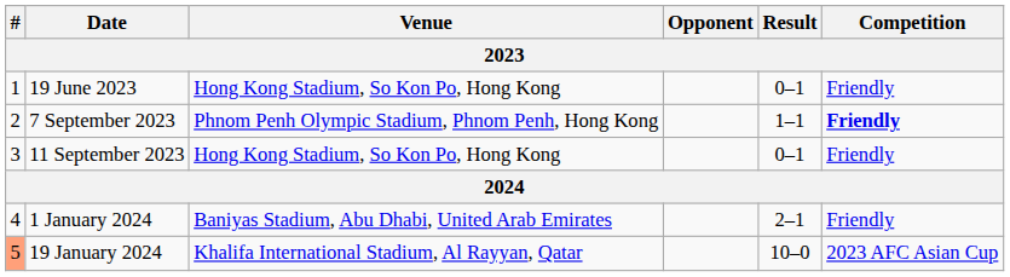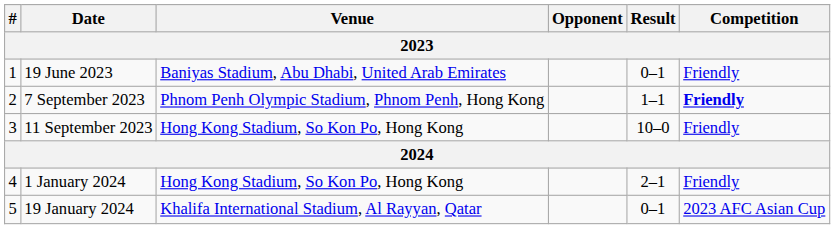19 June 2023 | Venue: Hong Kong Stadium, So Kon Po, Hong Kong -> Baniyas Stadium, Abu Dhabi, United Arab Emirates
11 September 2023 | Result: 0–1 -> 10–0
1 January 2024 | Venue: Baniyas Stadium, Abu Dhabi, United Arab Emirates -> Hong Kong Stadium, So Kon Po, Hong Kong
19 January 2024 | #: lightsalmon background -> no background
19 January 2024 | Result: 10–0 -> 0–1
